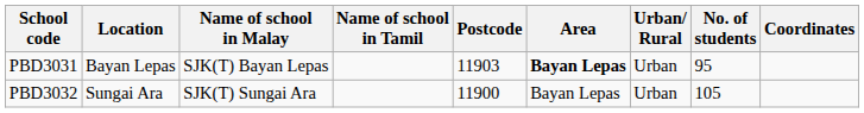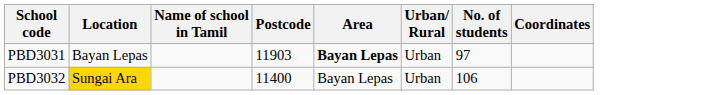- column: Name of school in Malay | SJK(T) Bayan Lepas | SJK(T) Sungai Ara
PBD3031 | No. of students: 95 -> 97
PBD3032 | Location: no background -> gold background
PBD3032 | Postcode: 11900 -> 11400
PBD3032 | No. of students: 105 -> 106
